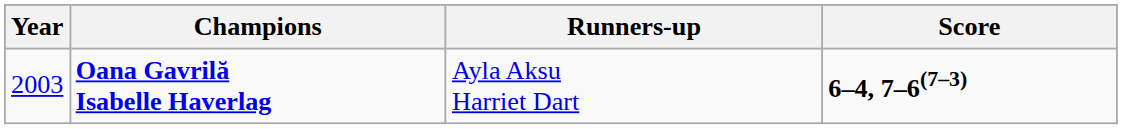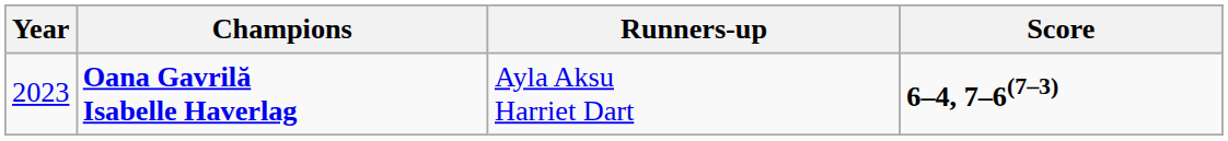Oana Gavrilă Isabelle Haverlag | Year: 2003 -> 2023
